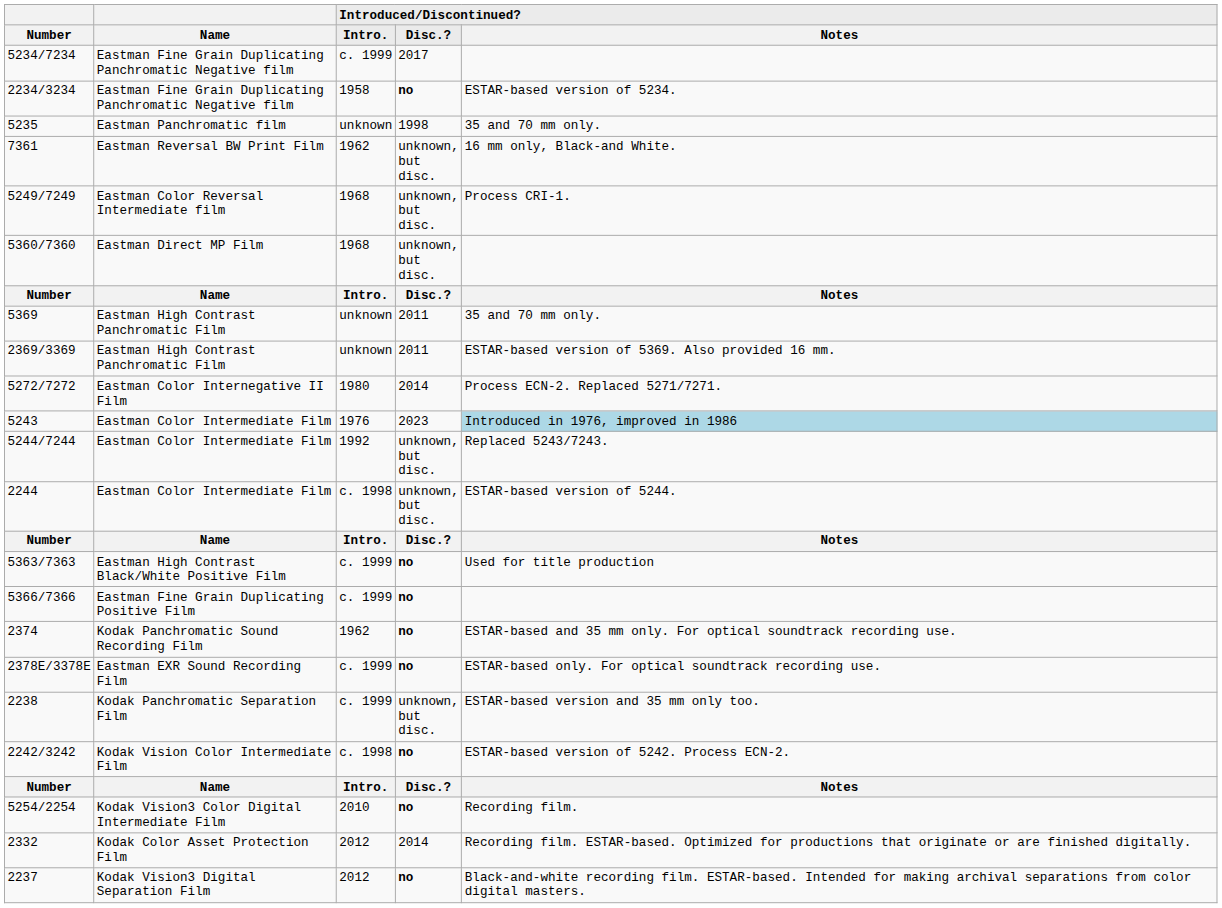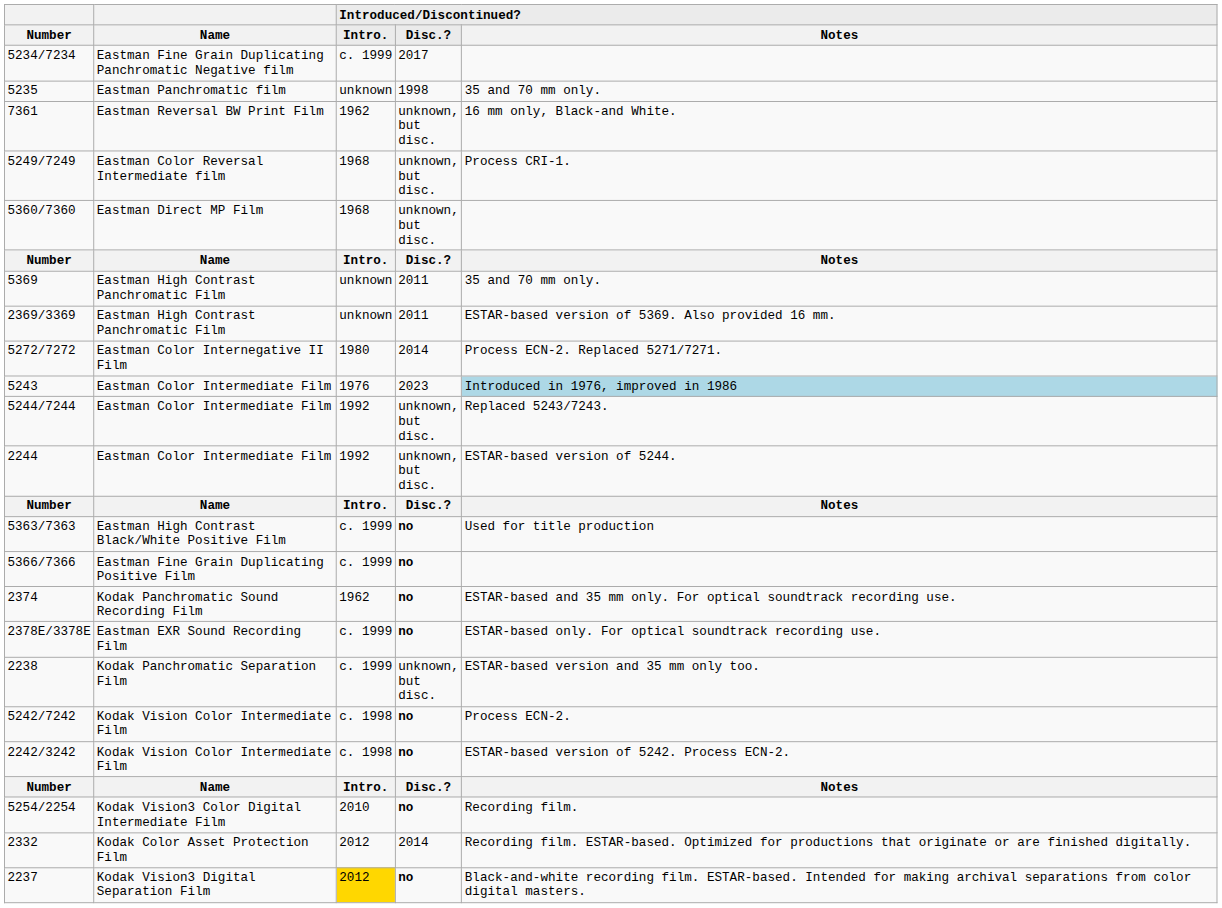- row: 2234/3234 | Eastman Fine Grain Duplicating Panchromatic Negative film | 1958 | no | ESTAR-based version of 5234.
2244 | Introduced/Discontinued? / Intro.: c. 1998 -> 1992
+ row: 5242/7242 | Kodak Vision Color Intermediate Film | c. 1998 | no | Process ECN-2.
2237 | Introduced/Discontinued? / Intro.: no background -> gold background
